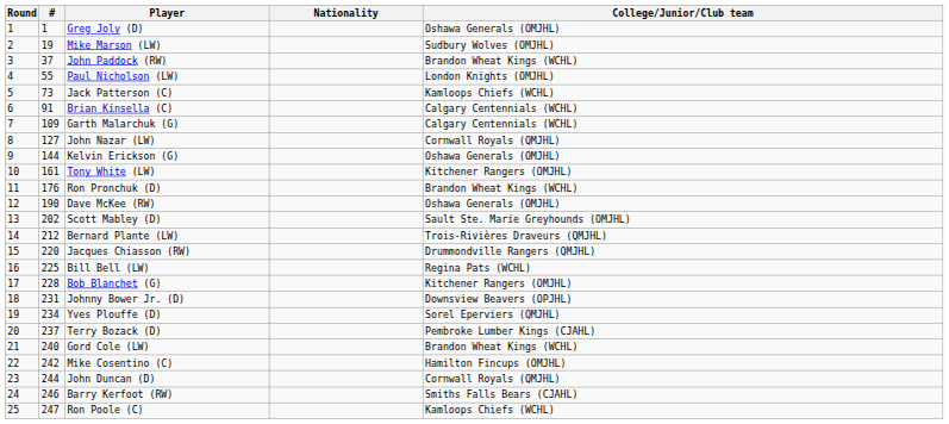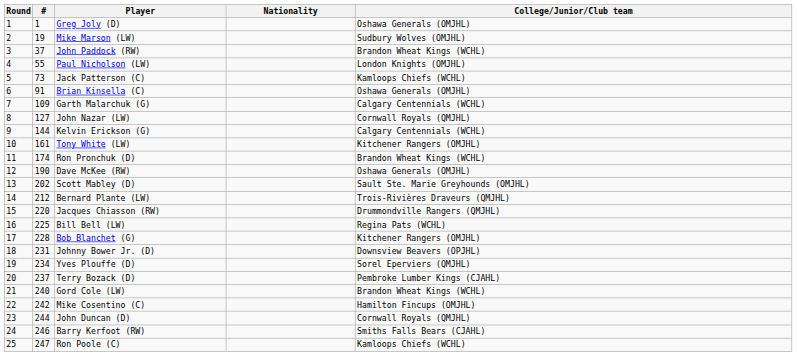Brian Kinsella (C) | College/Junior/Club team: Calgary Centennials (WCHL) -> Oshawa Generals (OMJHL)
Kelvin Erickson (G) | College/Junior/Club team: Oshawa Generals (OMJHL) -> Calgary Centennials (WCHL)
Ron Pronchuk (D) | #: 176 -> 174
